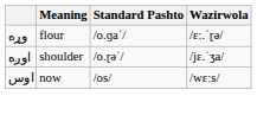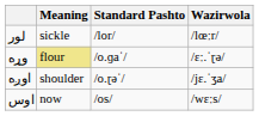+ row: لور | sickle | /lor/ | /lœːr/
وړه | Meaning: no background -> khaki background
